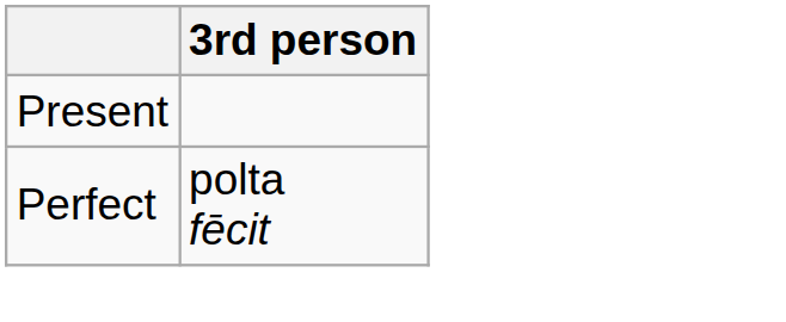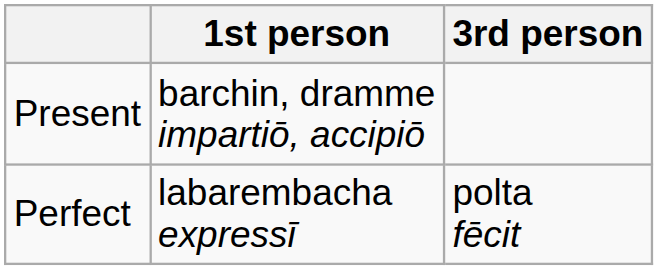+ column: 1st person | barchin, dramme impartiō, accipiō | labarembacha expressī
